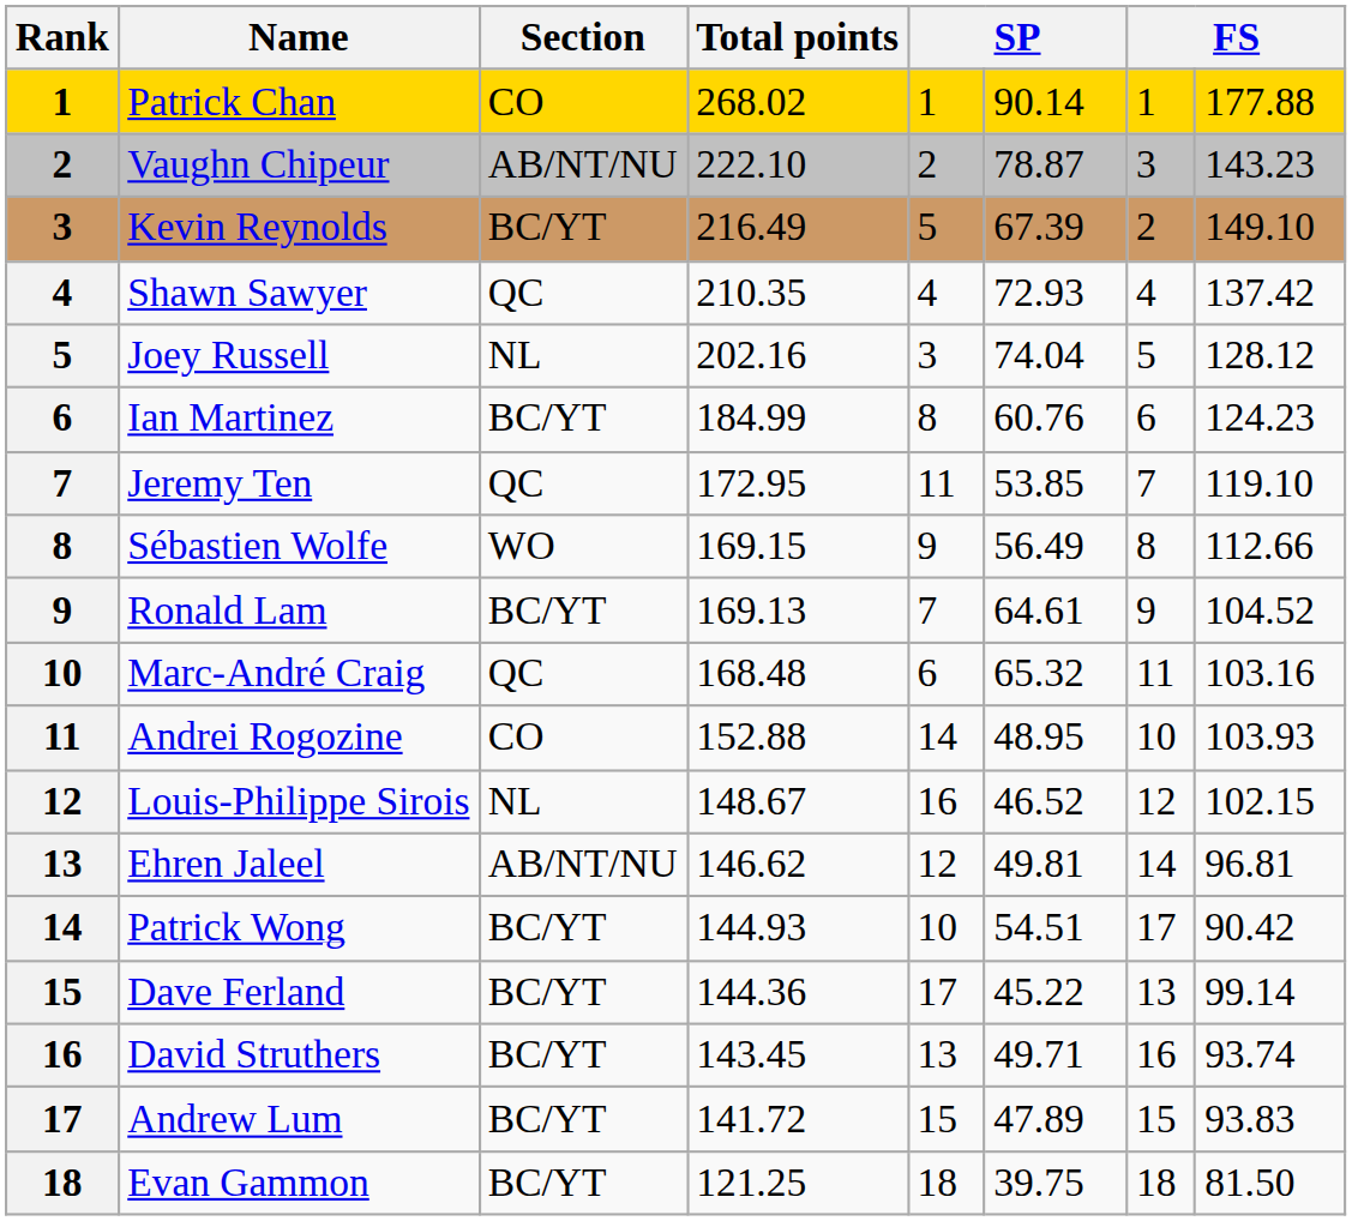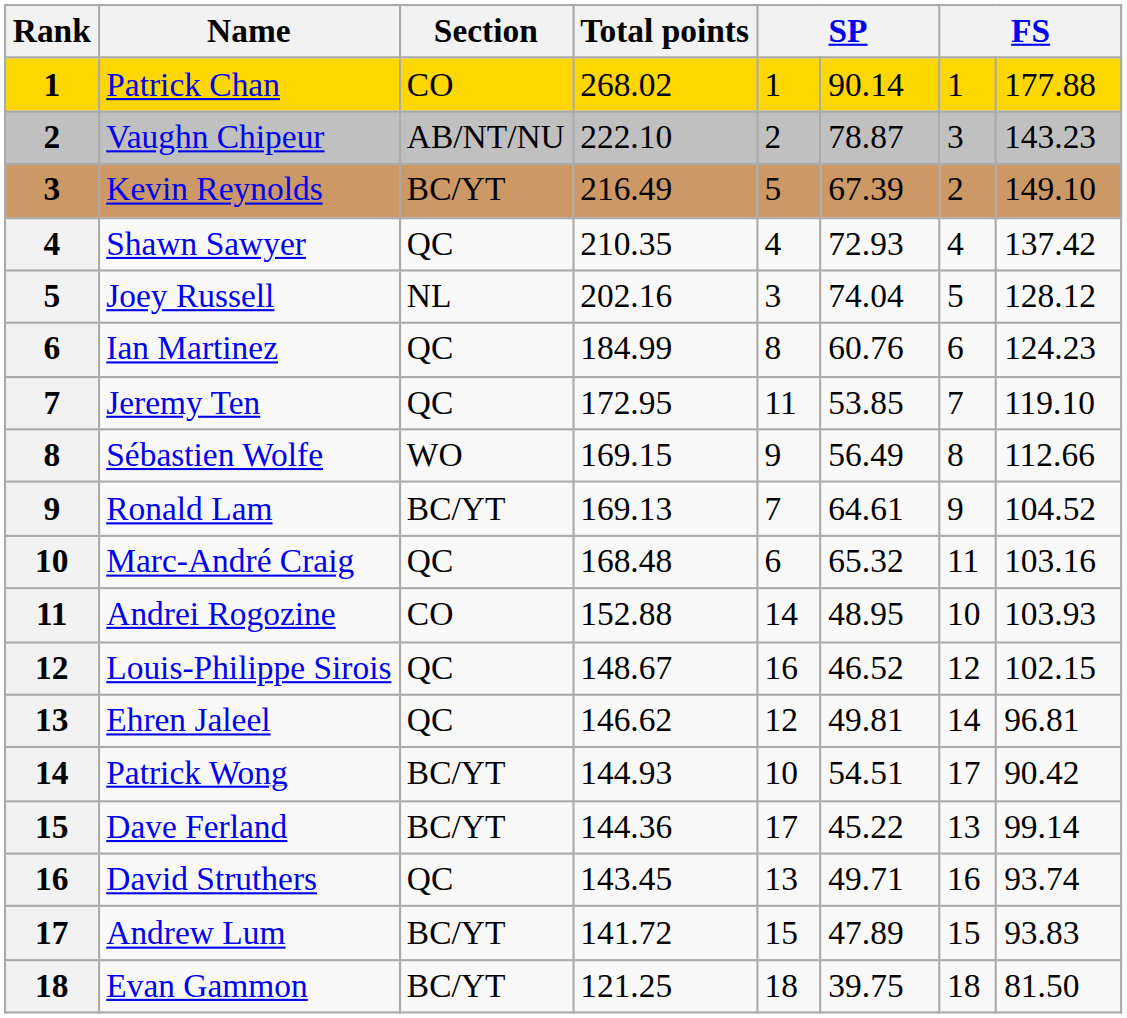Ian Martinez | Section: BC/YT -> QC
Louis-Philippe Sirois | Section: NL -> QC
Ehren Jaleel | Section: AB/NT/NU -> QC
David Struthers | Section: BC/YT -> QC
